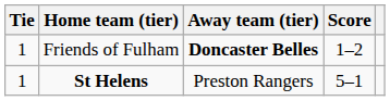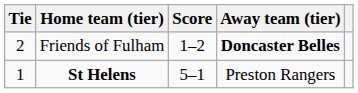columns swapped: Score <-> Away team (tier)
Friends of Fulham | Tie: 1 -> 2
